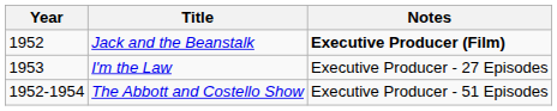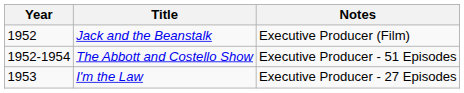Jack and the Beanstalk | Notes: bold -> normal
rows swapped: The Abbott and Costello Show <-> I'm the Law
